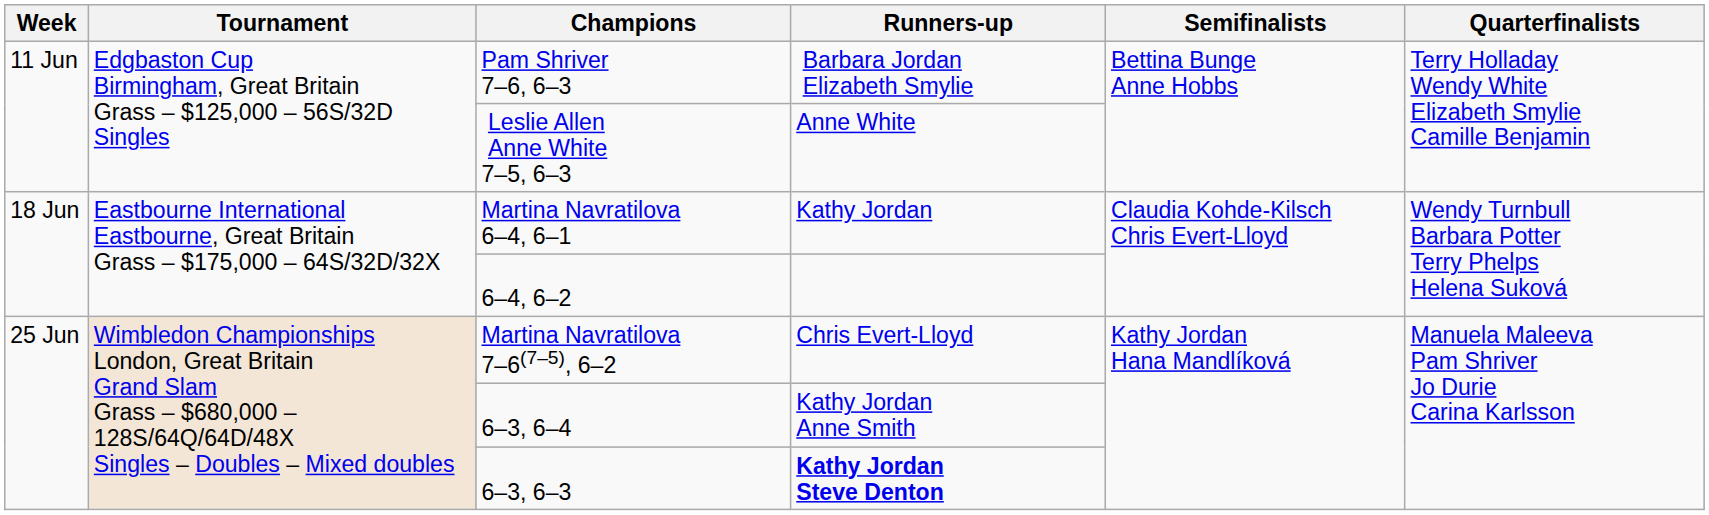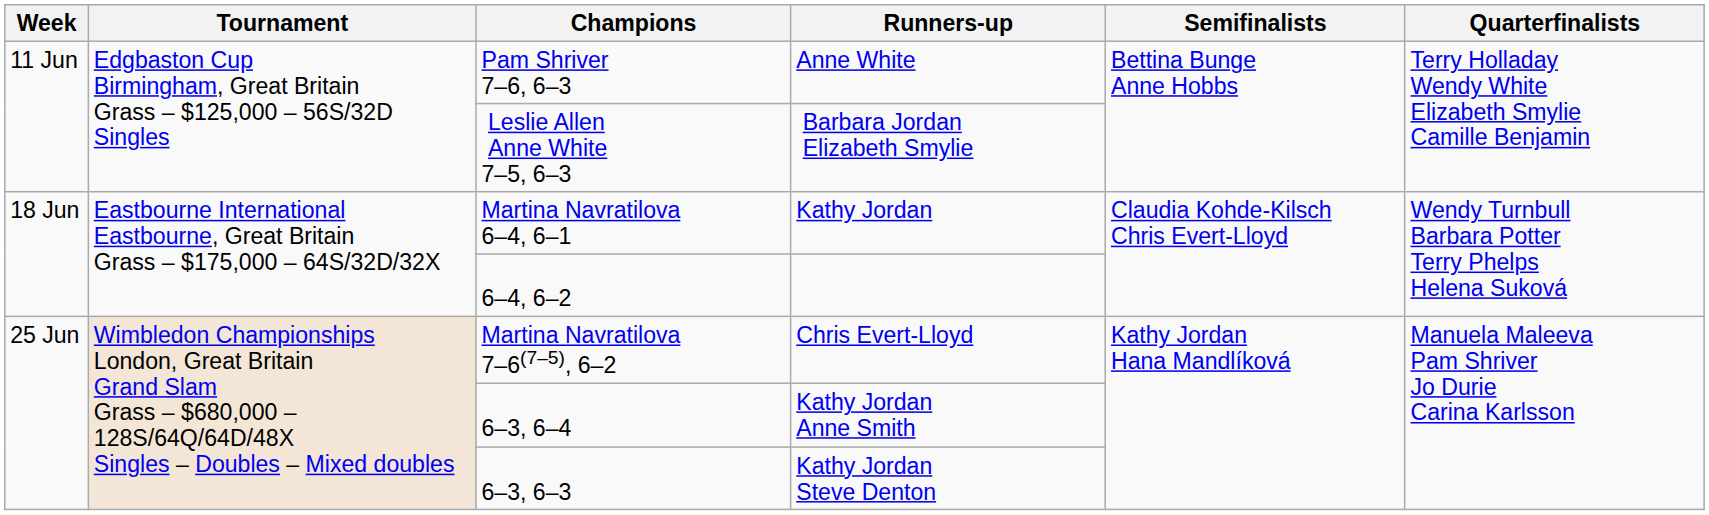Pam Shriver 7–6, 6–3 | Runners-up: Barbara Jordan Elizabeth Smylie -> Anne White
Leslie Allen Anne White 7–5, 6–3 | Runners-up: Anne White -> Barbara Jordan Elizabeth Smylie
6–3, 6–3 | Runners-up: bold -> normal
